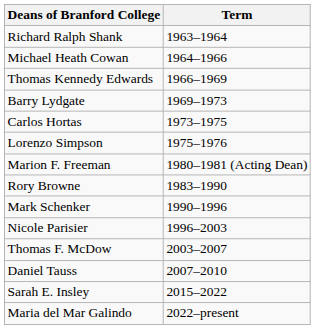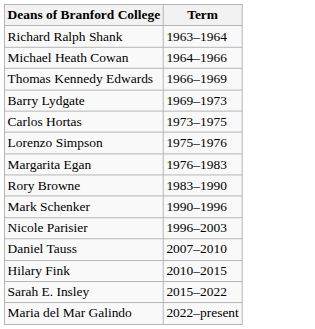+ row: Margarita Egan | 1976–1983
- row: Marion F. Freeman | 1980–1981 (Acting Dean)
- row: Thomas F. McDow | 2003–2007
+ row: Hilary Fink | 2010–2015
